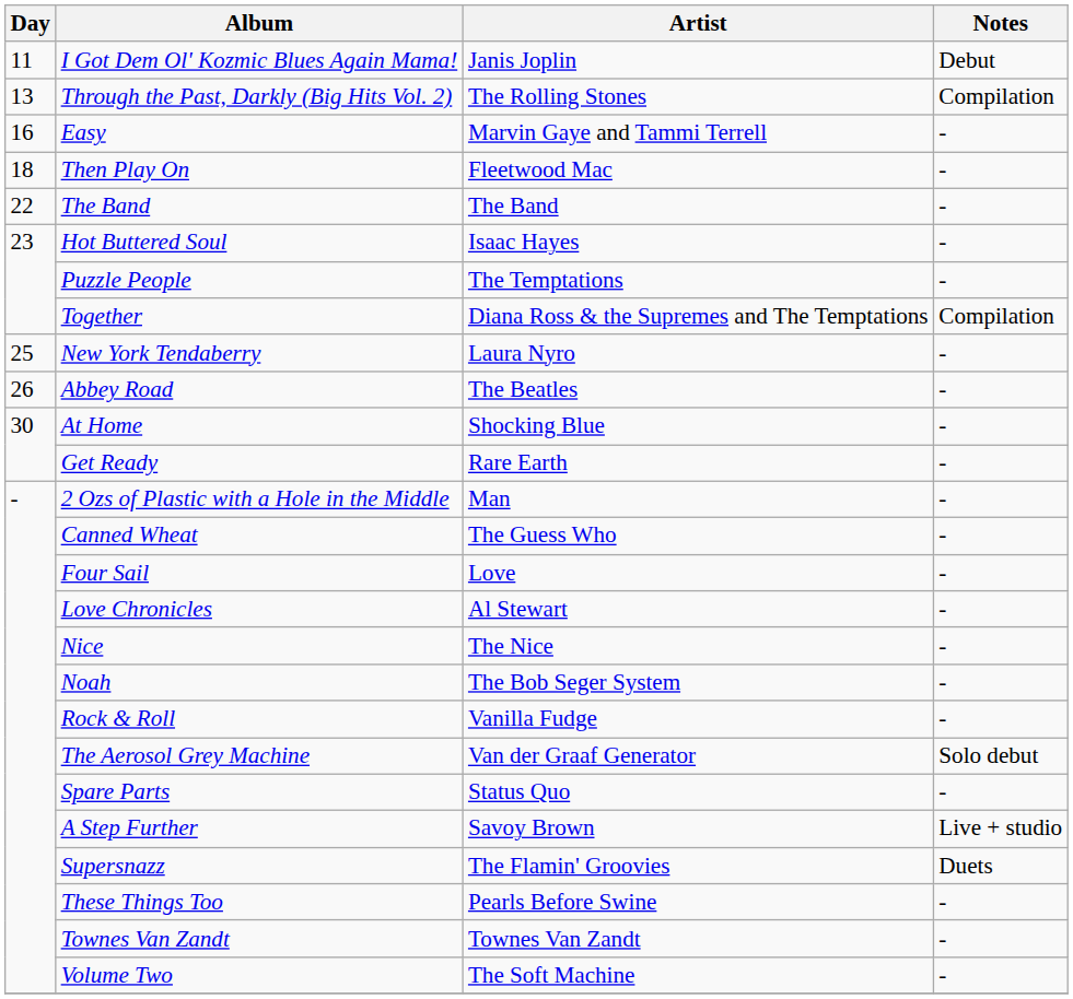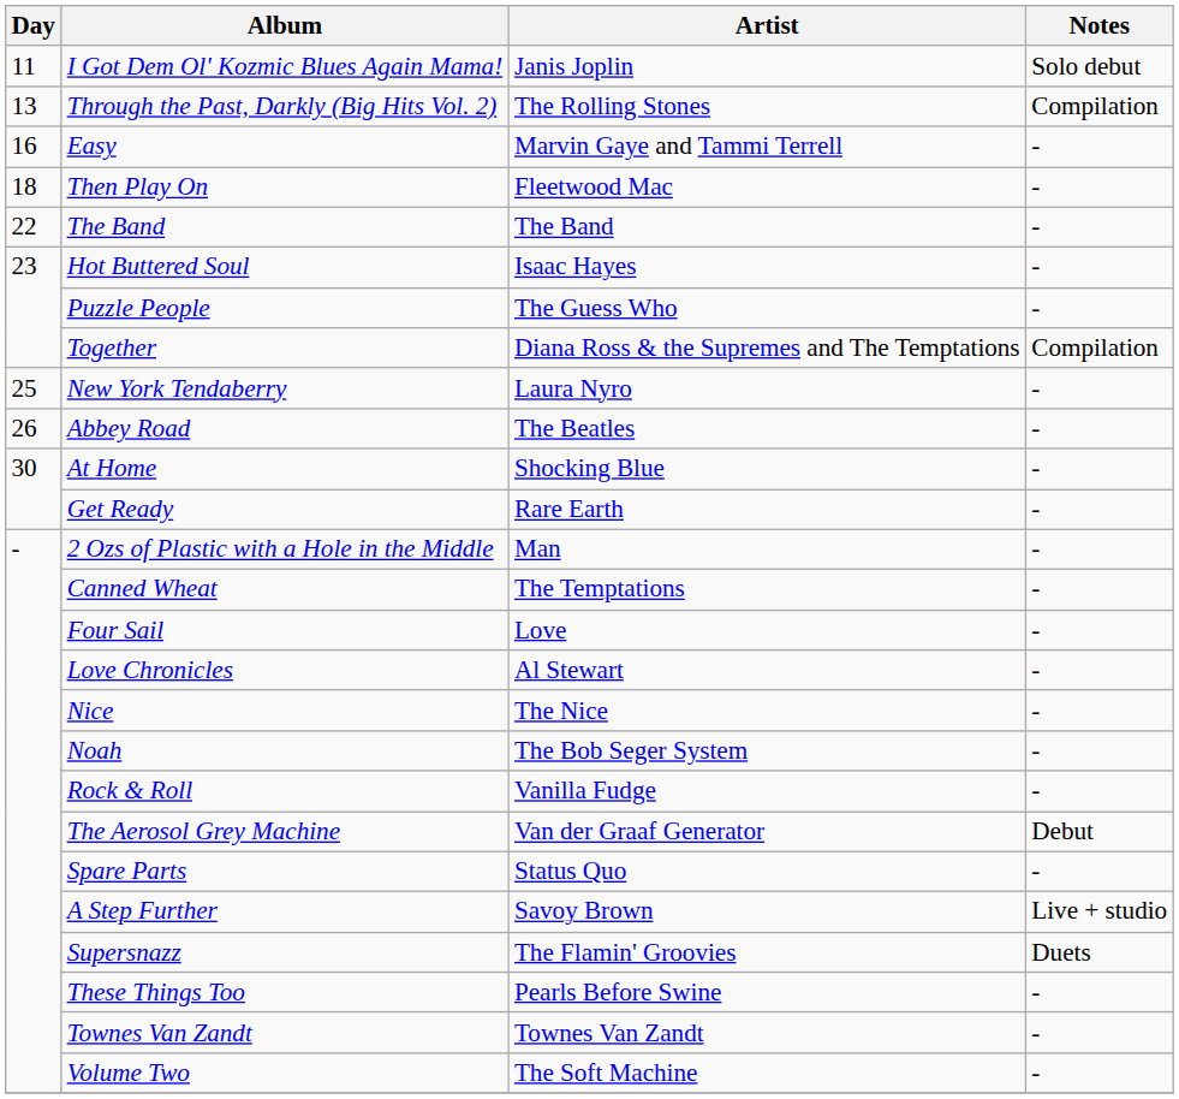I Got Dem Ol' Kozmic Blues Again Mama! | Notes: Debut -> Solo debut
Puzzle People | Artist: The Temptations -> The Guess Who
Canned Wheat | Artist: The Guess Who -> The Temptations
The Aerosol Grey Machine | Notes: Solo debut -> Debut
